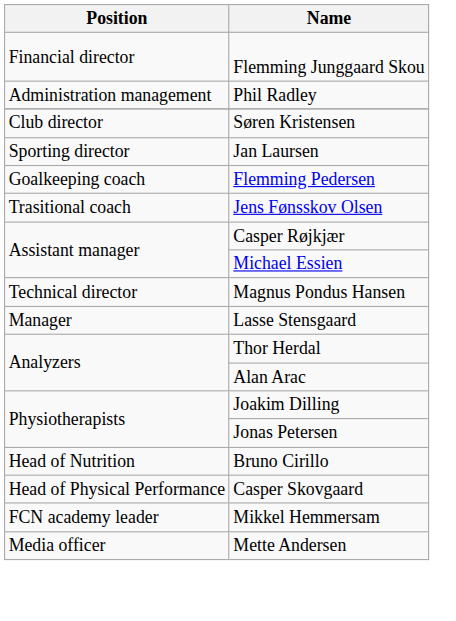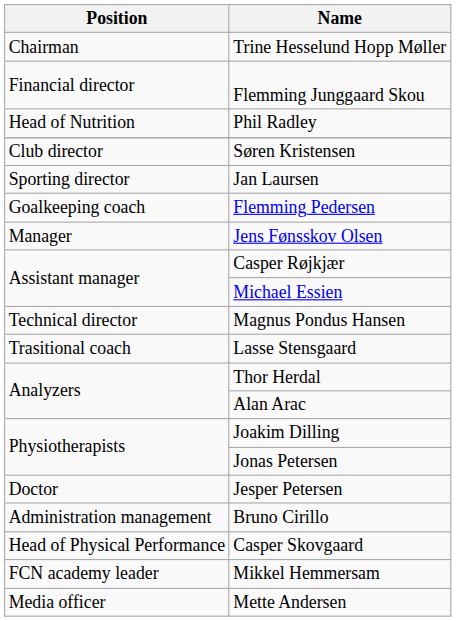+ row: Chairman | Trine Hesselund Hopp Møller
Phil Radley | Position: Administration management -> Head of Nutrition
Jens Fønsskov Olsen | Position: Trasitional coach -> Manager
Lasse Stensgaard | Position: Manager -> Trasitional coach
+ row: Doctor | Jesper Petersen
Bruno Cirillo | Position: Head of Nutrition -> Administration management
